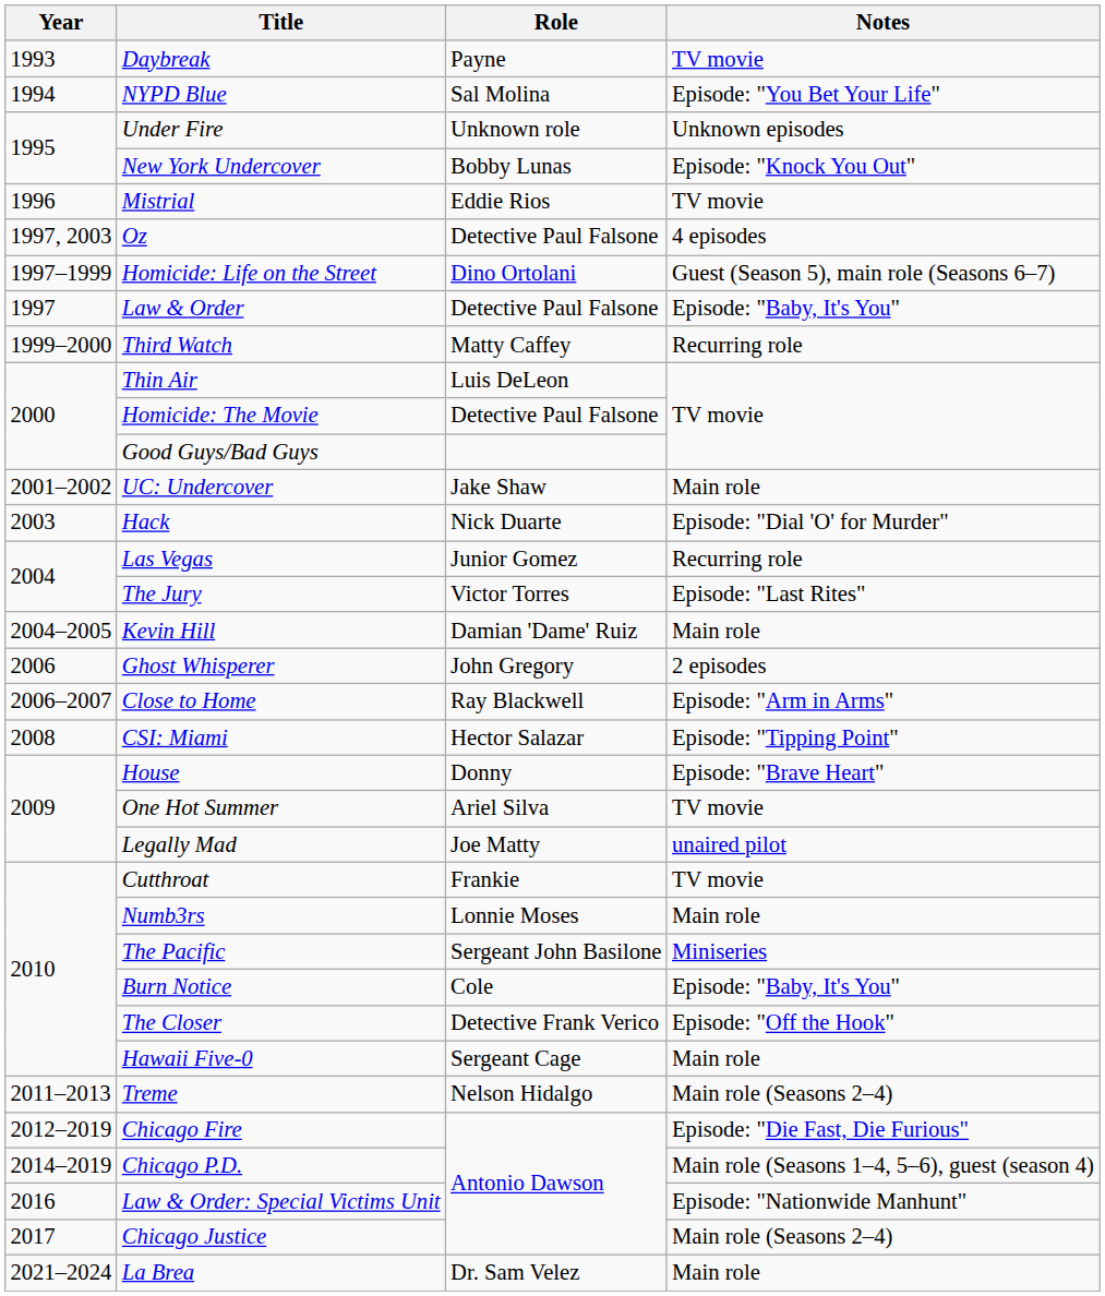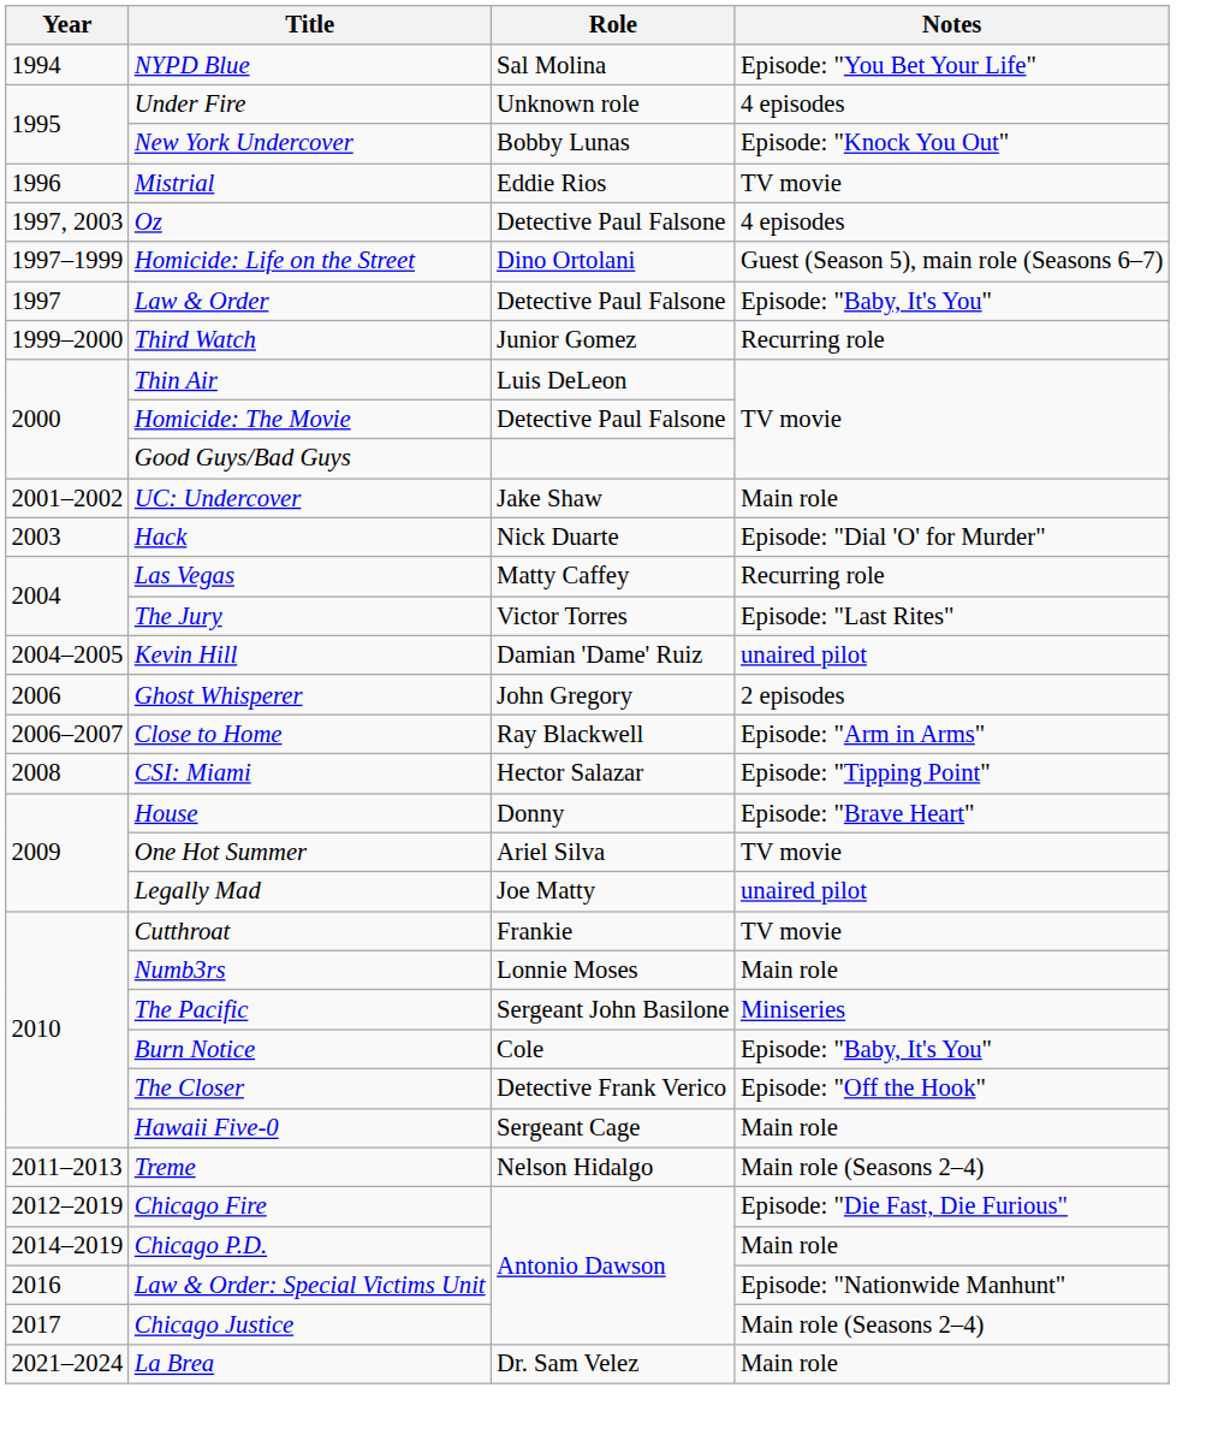- row: 1993 | Daybreak | Payne | TV movie
Under Fire | Notes: Unknown episodes -> 4 episodes
Third Watch | Role: Matty Caffey -> Junior Gomez
Las Vegas | Role: Junior Gomez -> Matty Caffey
Kevin Hill | Notes: Main role -> unaired pilot
Chicago P.D. | Notes: Main role (Seasons 1–4, 5–6), guest (season 4) -> Main role
